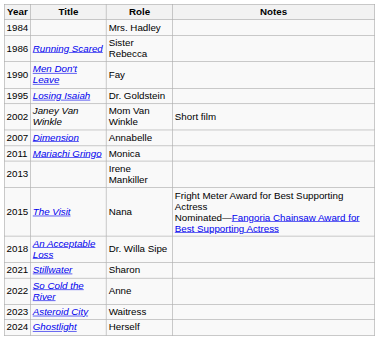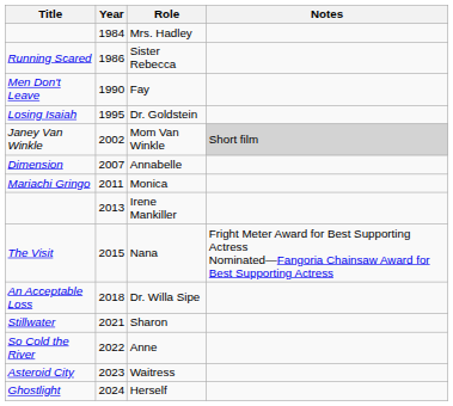columns swapped: Year <-> Title
Mom Van Winkle | Notes: no background -> lightgrey background
